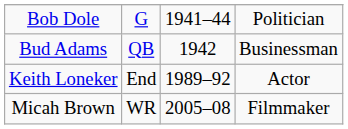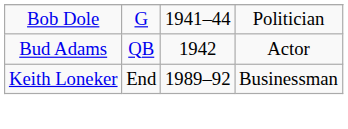Bud Adams | column 4: Businessman -> Actor
Keith Loneker | column 4: Actor -> Businessman
- row: Micah Brown | WR | 2005–08 | Filmmaker
